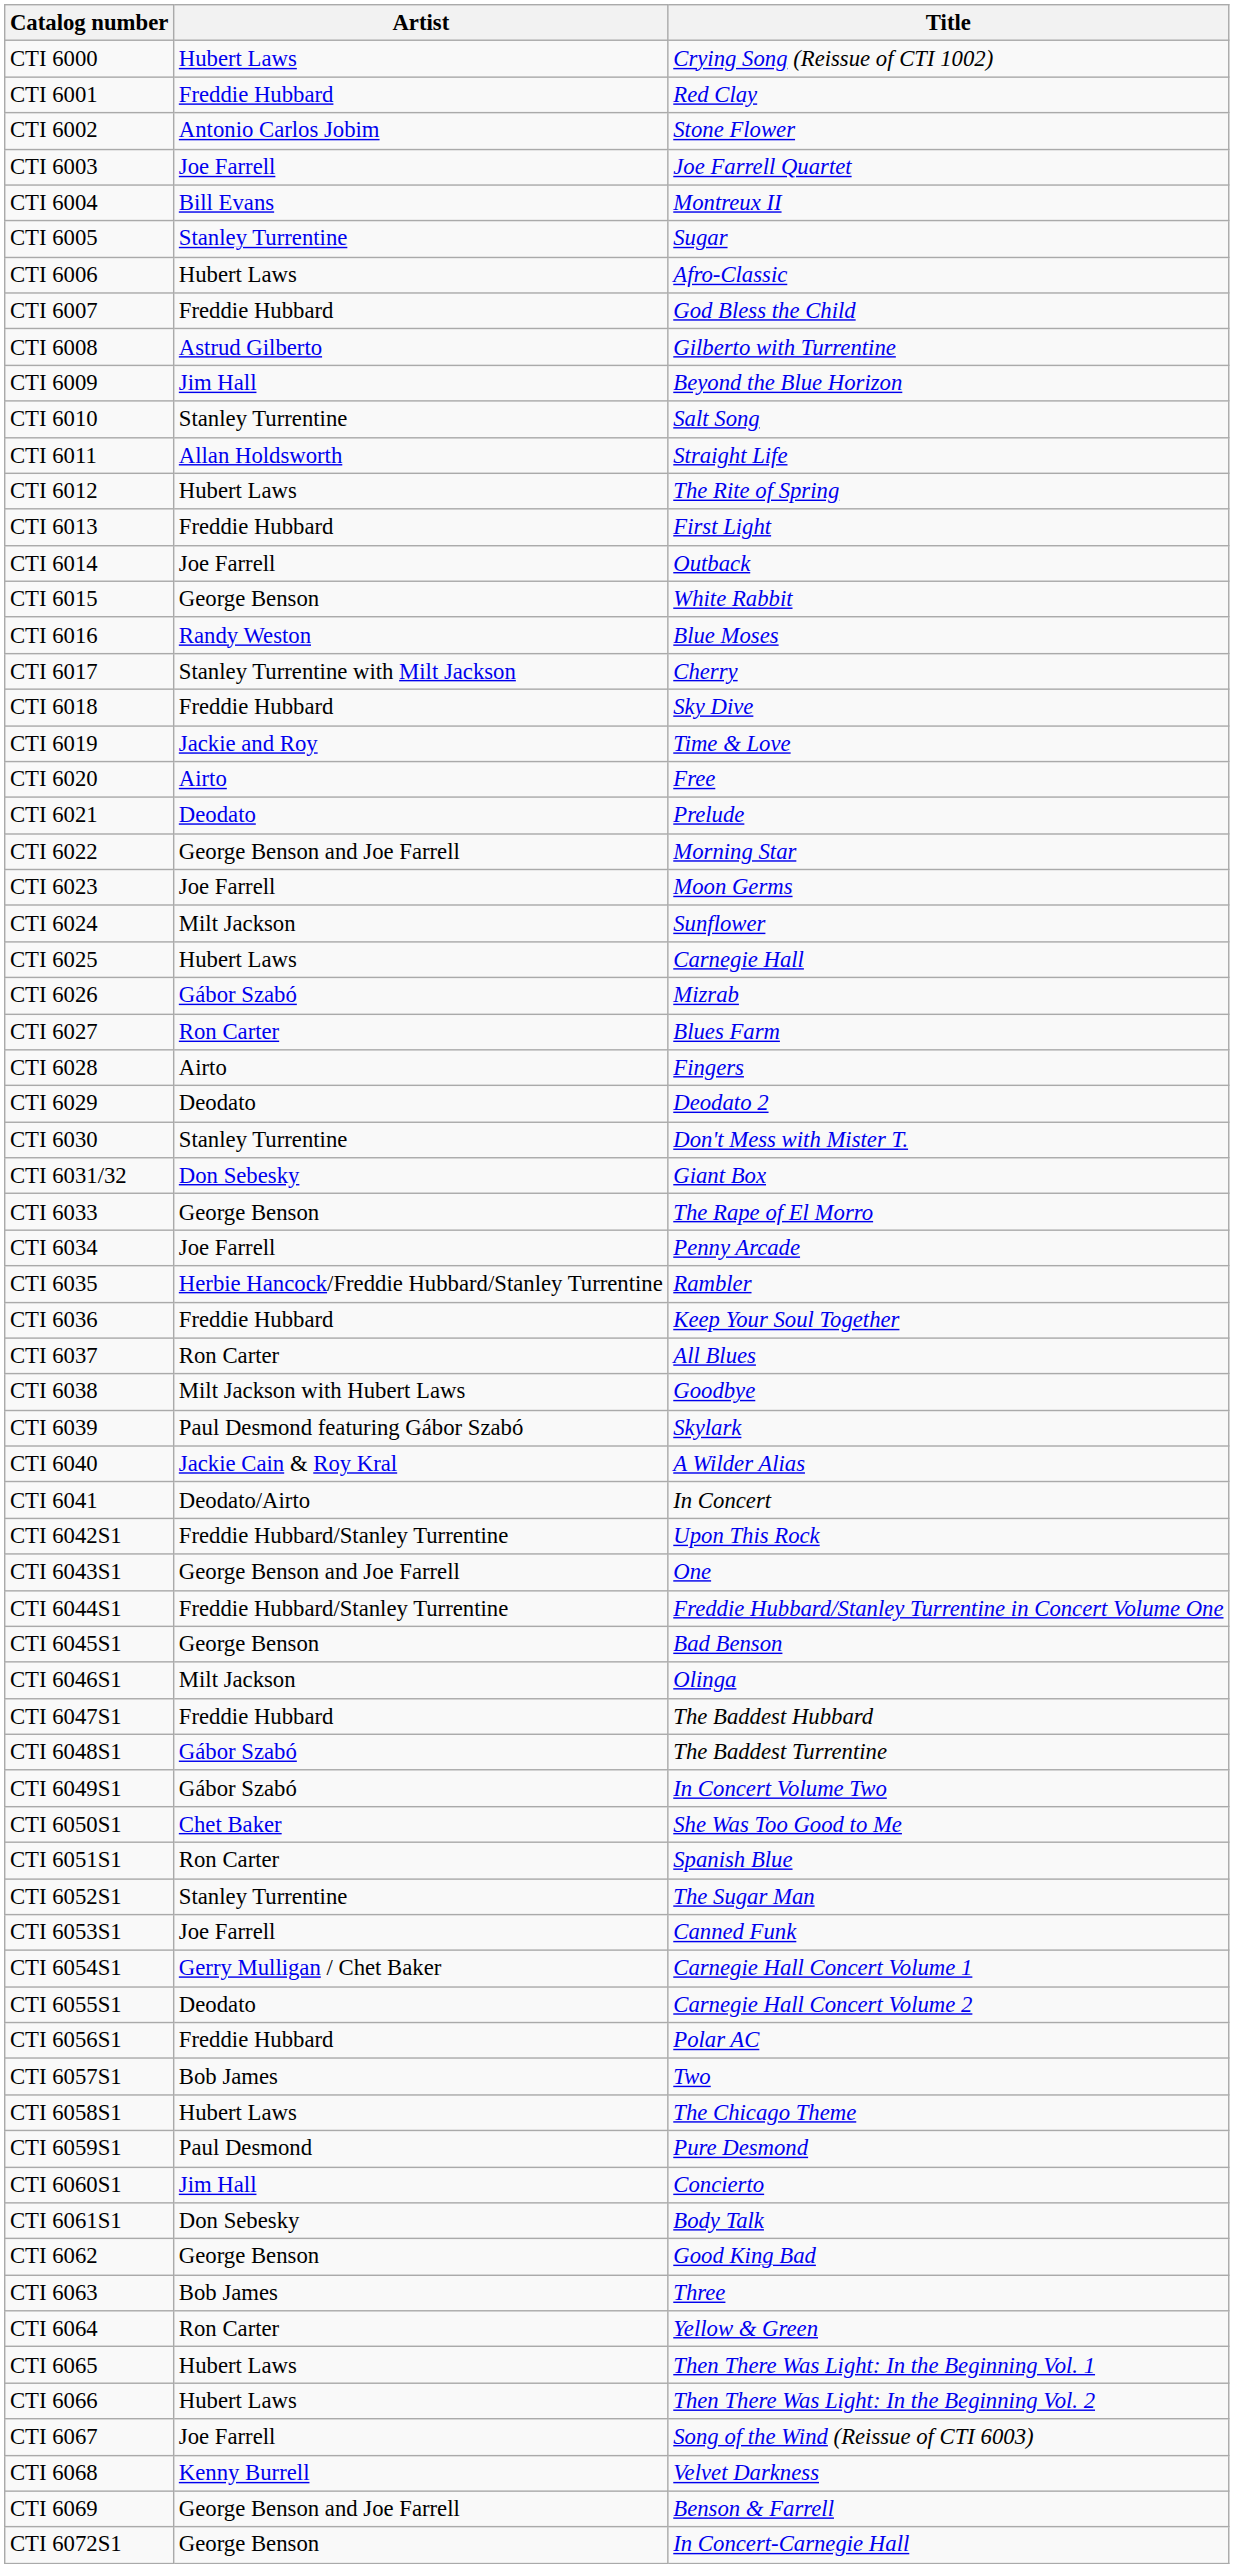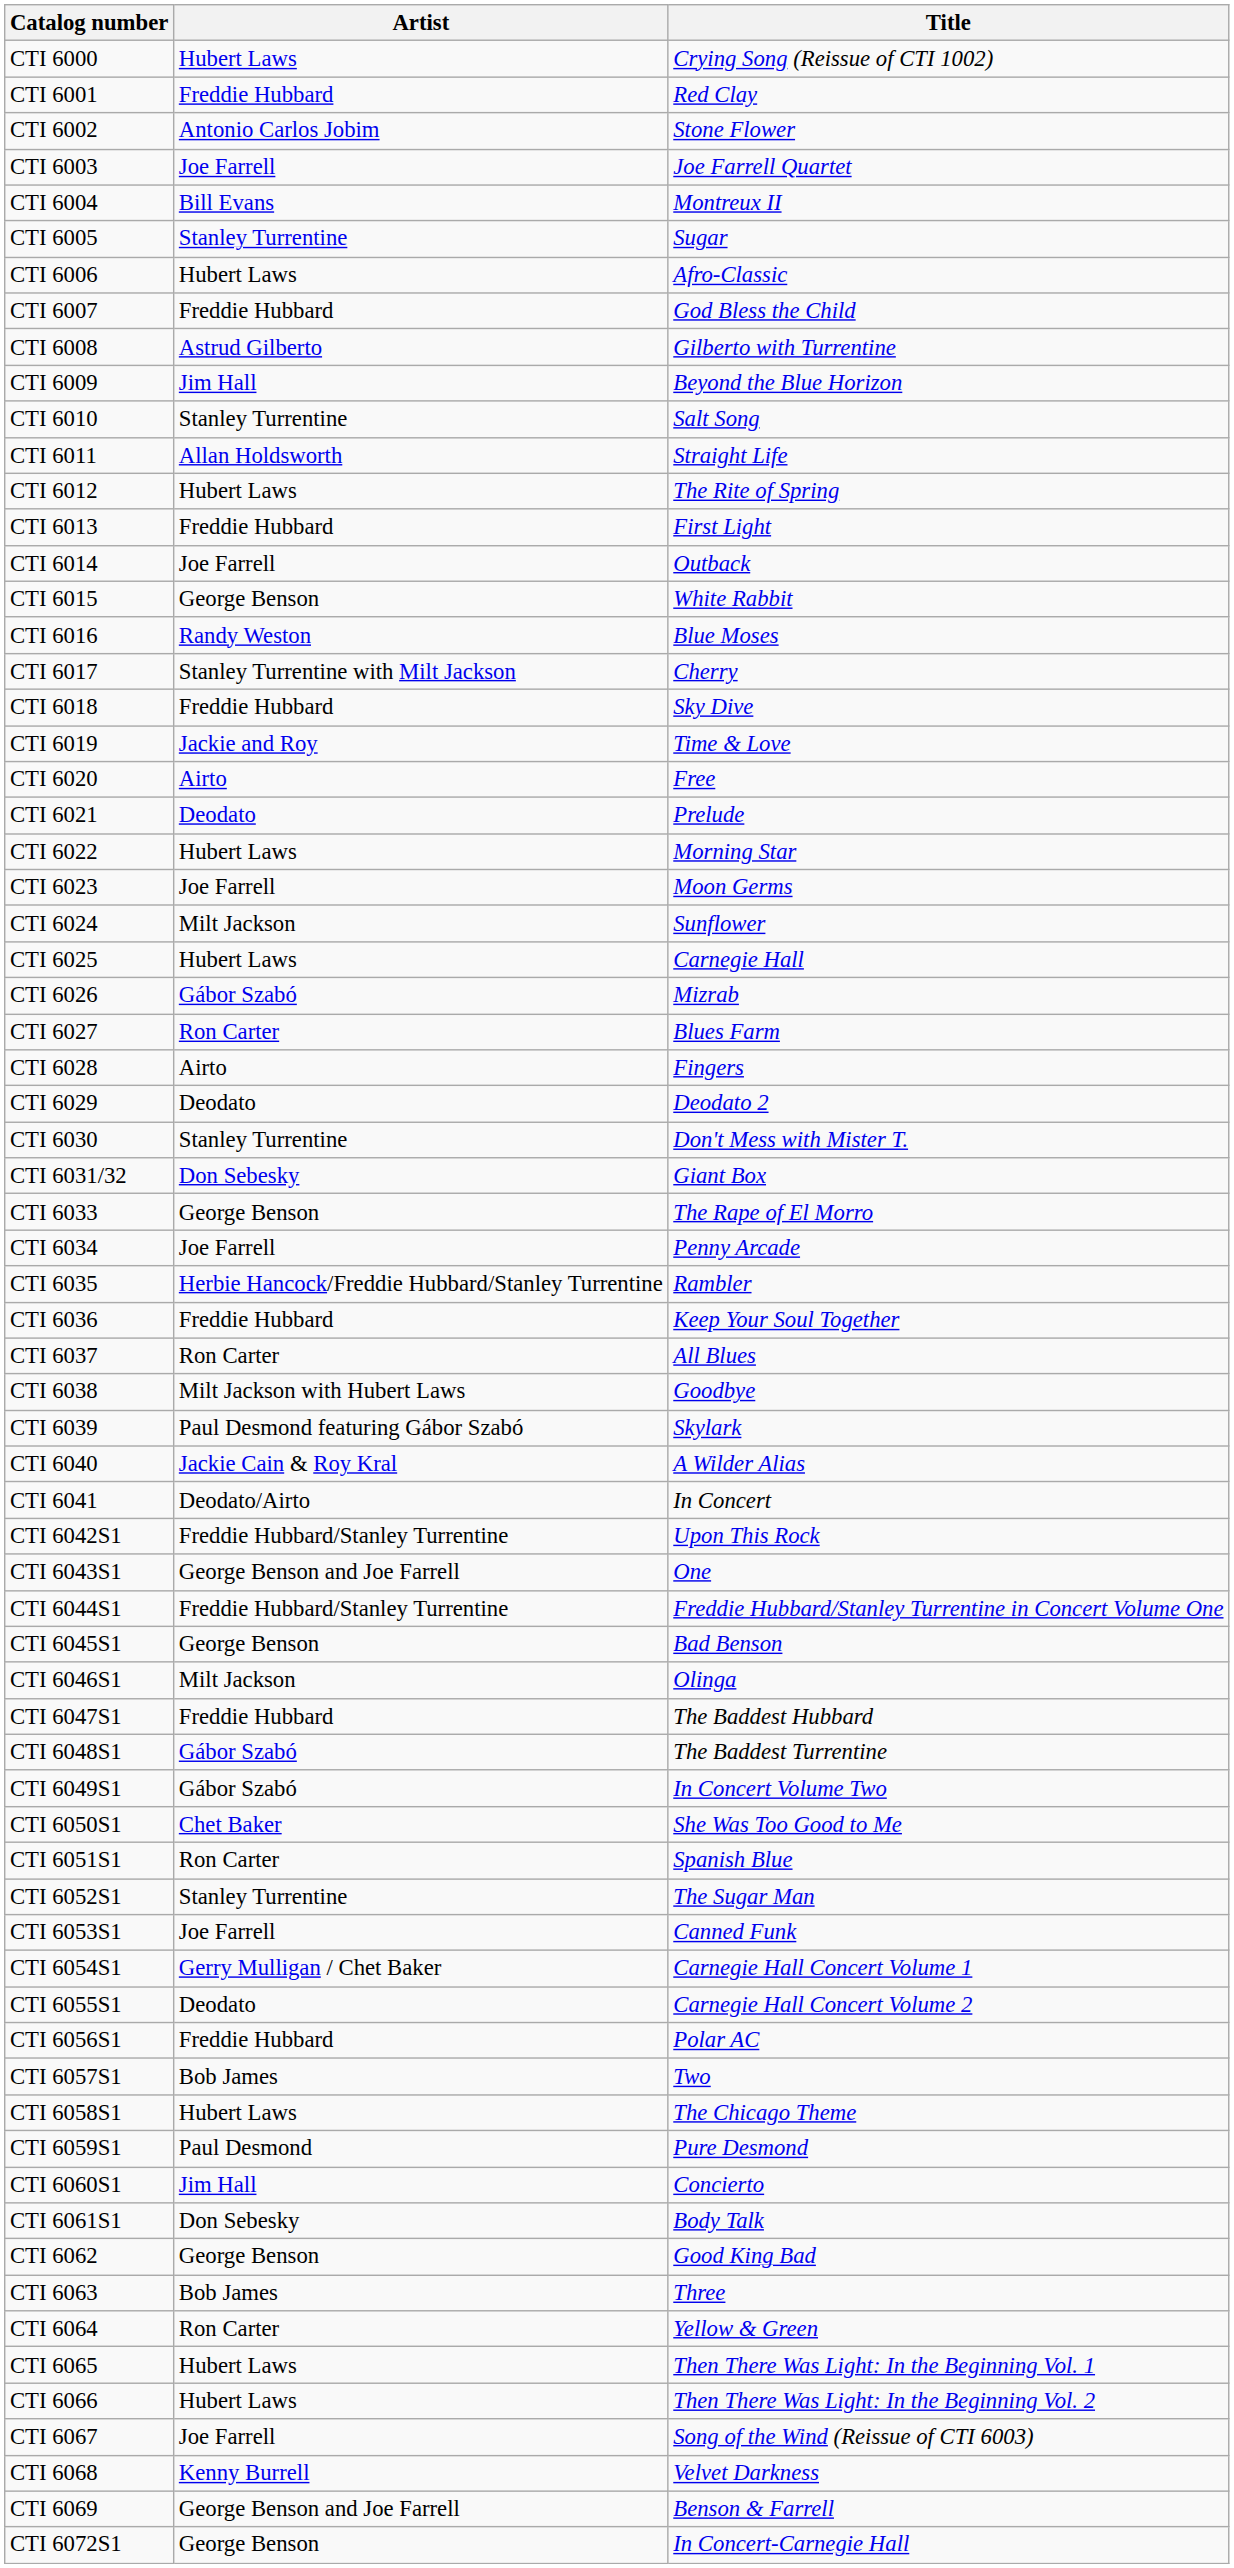CTI 6022 | Artist: George Benson and Joe Farrell -> Hubert Laws
